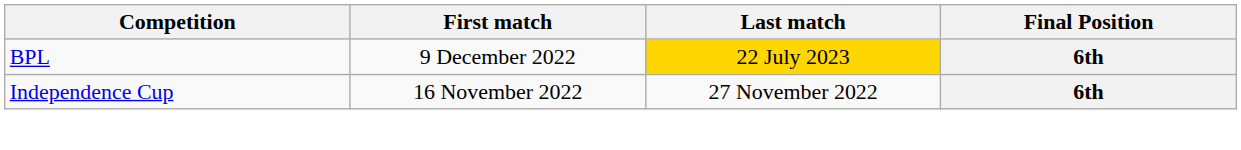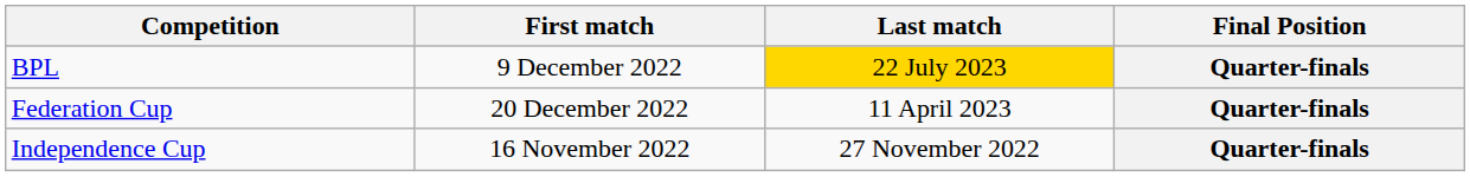BPL | Final Position: 6th -> Quarter-finals
+ row: Federation Cup | 20 December 2022 | 11 April 2023 | Quarter-finals
Independence Cup | Final Position: 6th -> Quarter-finals
